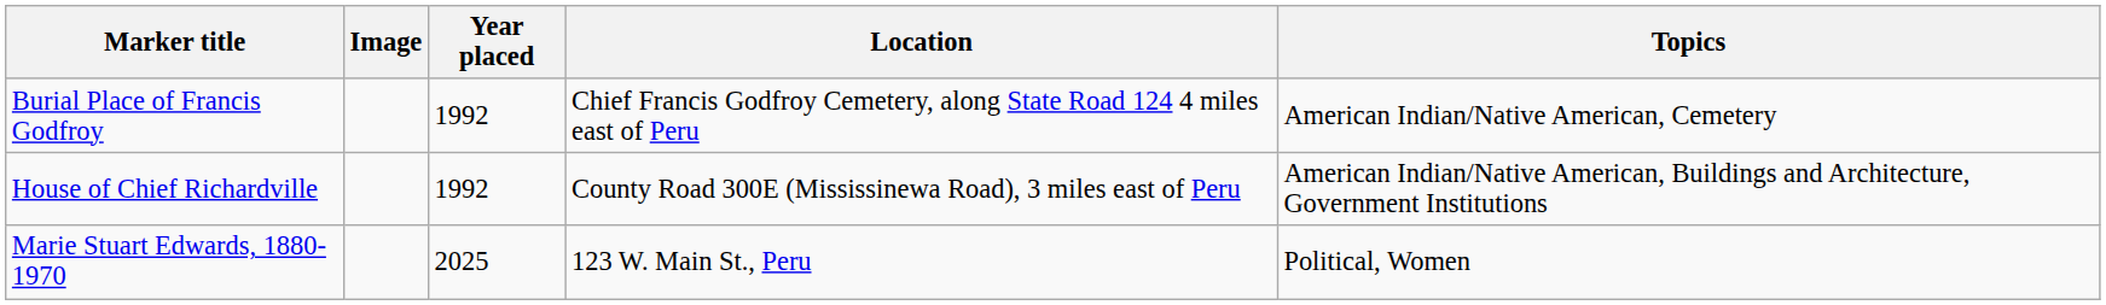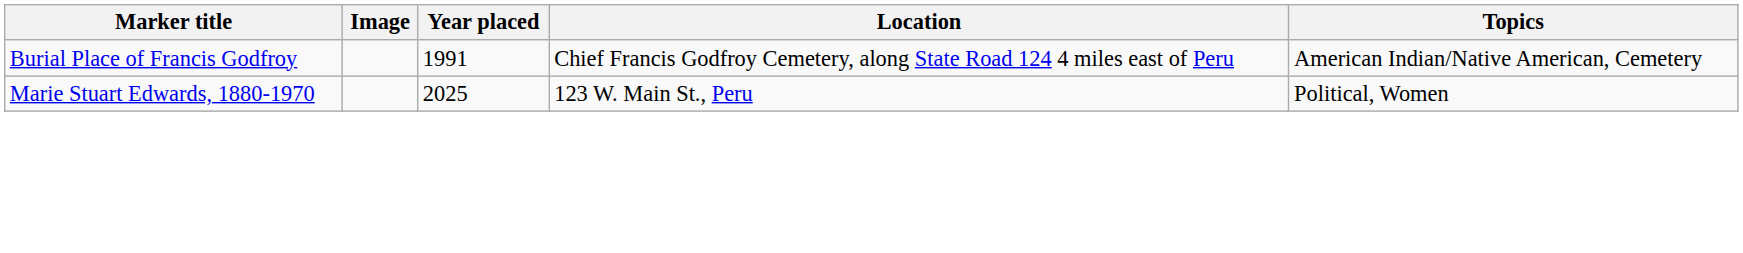Burial Place of Francis Godfroy | Year placed: 1992 -> 1991
- row: House of Chief Richardville | 1992 | County Road 300E (Mississinewa Road), 3 miles east of Peru | American Indian/Native American, Buildings and Architecture, Government Institutions
